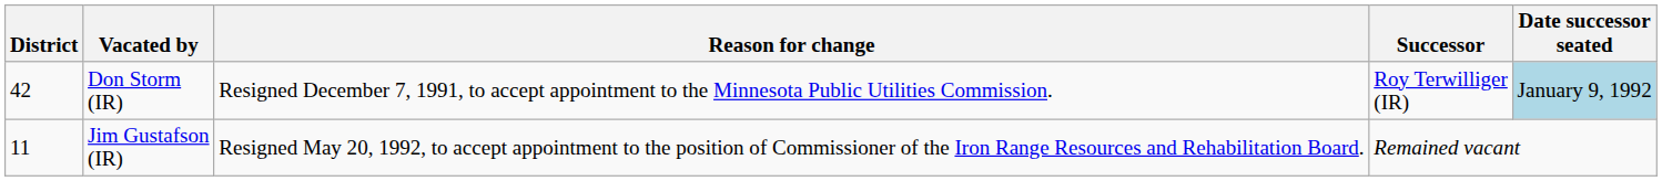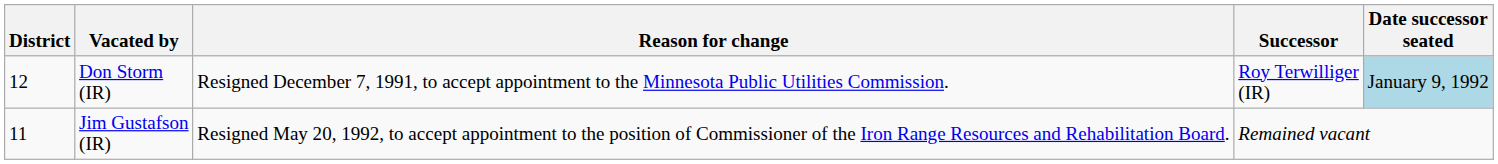Don Storm (IR) | District: 42 -> 12
